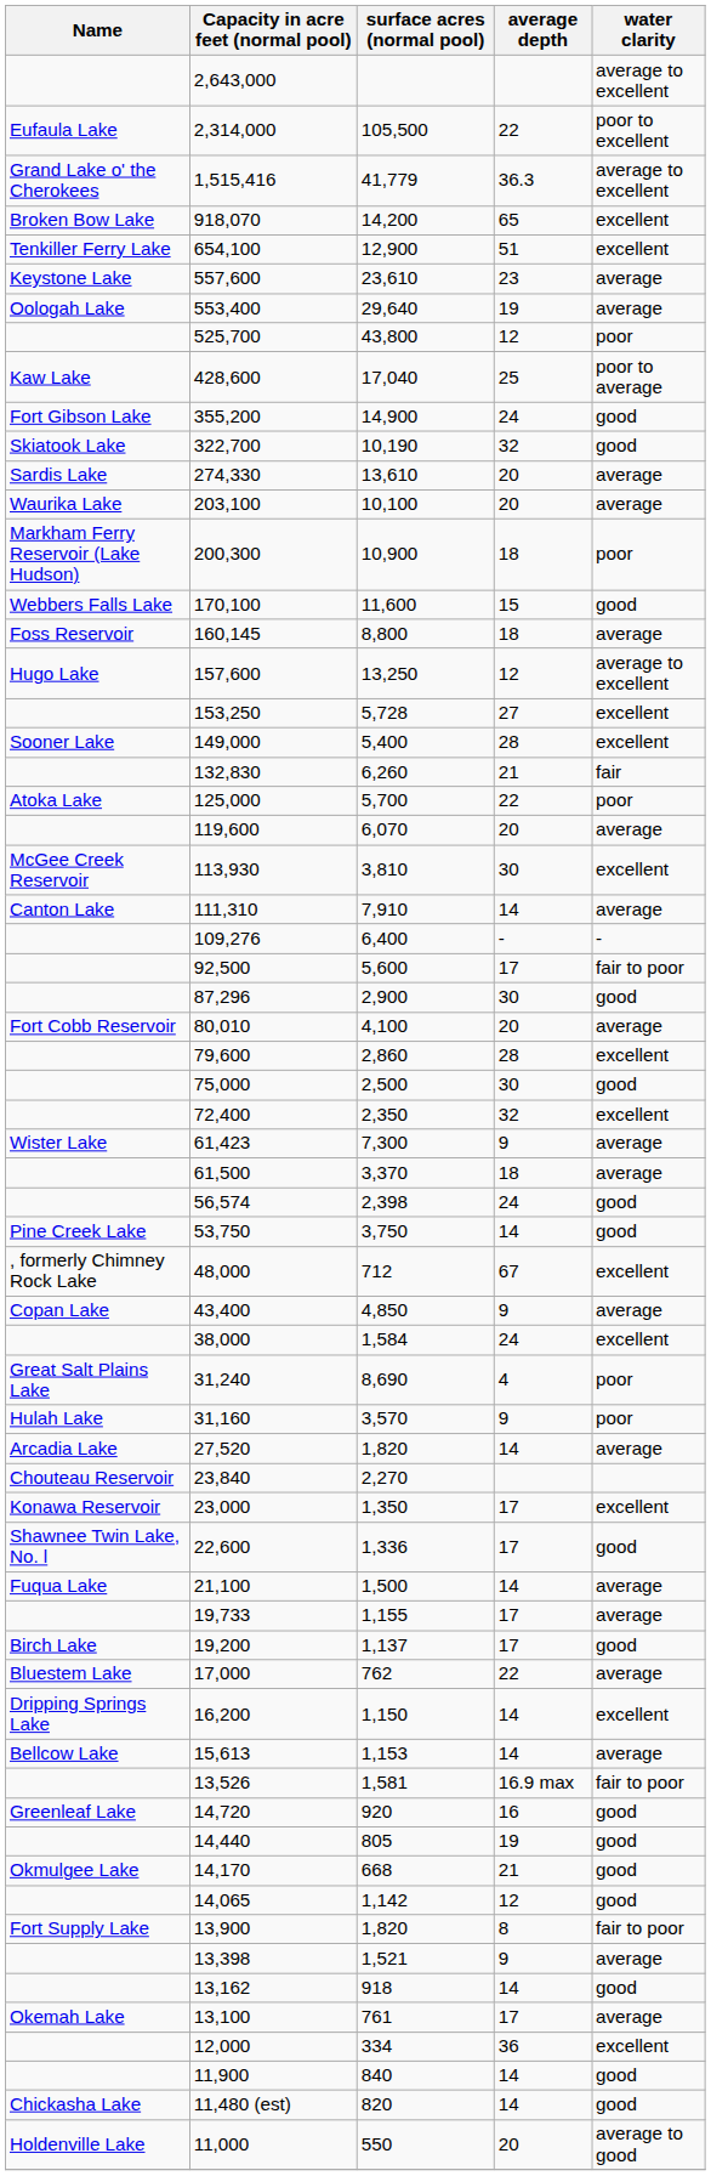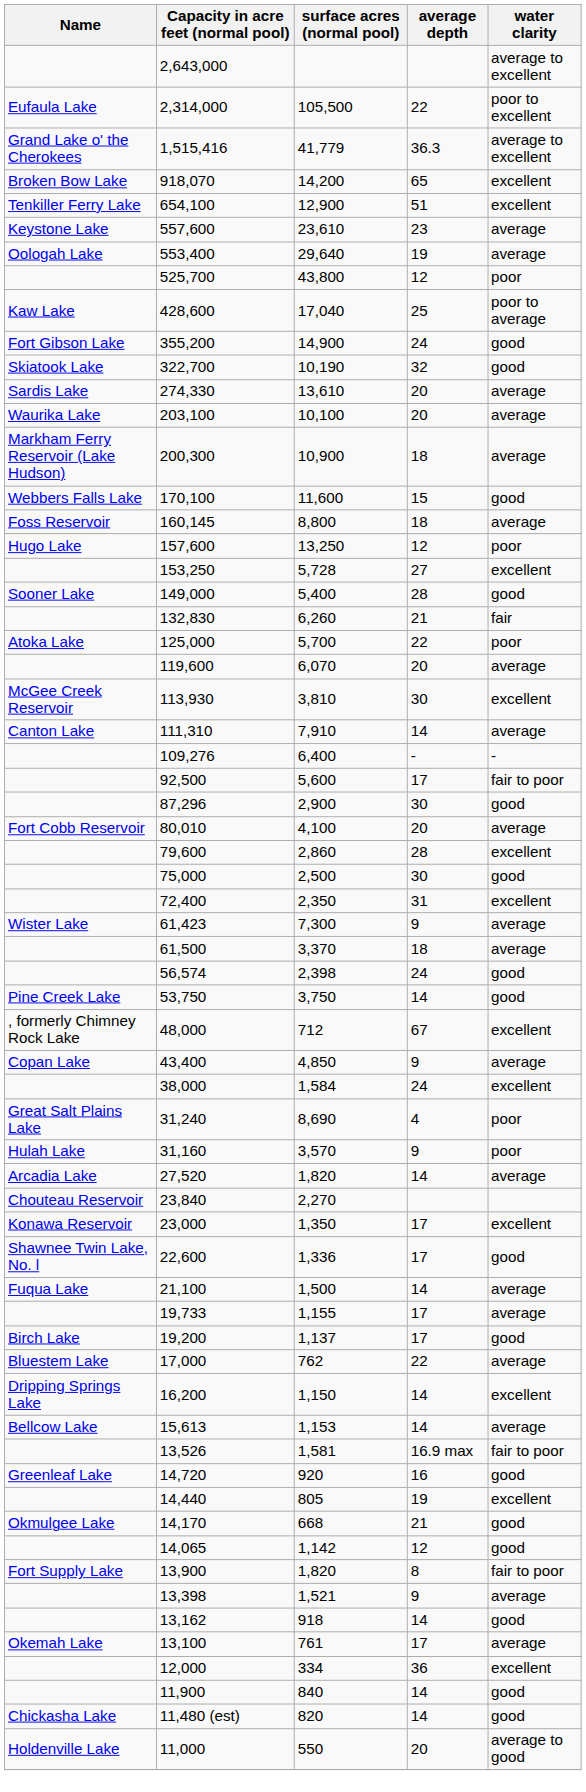200,300 | water clarity: poor -> average
157,600 | water clarity: average to excellent -> poor
149,000 | water clarity: excellent -> good
72,400 | average depth: 32 -> 31
14,440 | water clarity: good -> excellent
